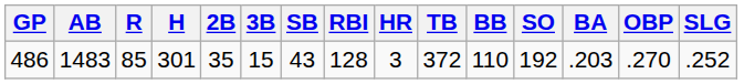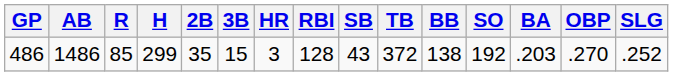columns swapped: HR <-> SB
486 | AB: 1483 -> 1486
486 | H: 301 -> 299
486 | BB: 110 -> 138
